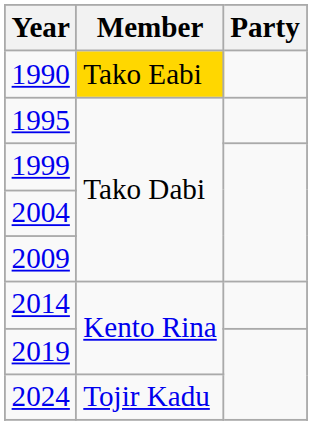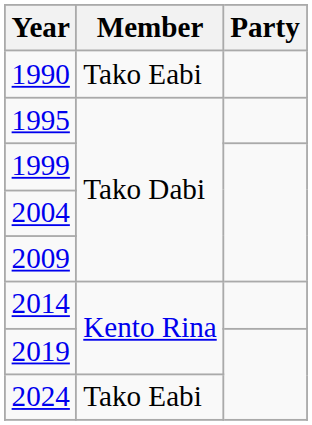1990 | Member: gold background -> no background
2024 | Member: Tojir Kadu -> Tako Eabi
